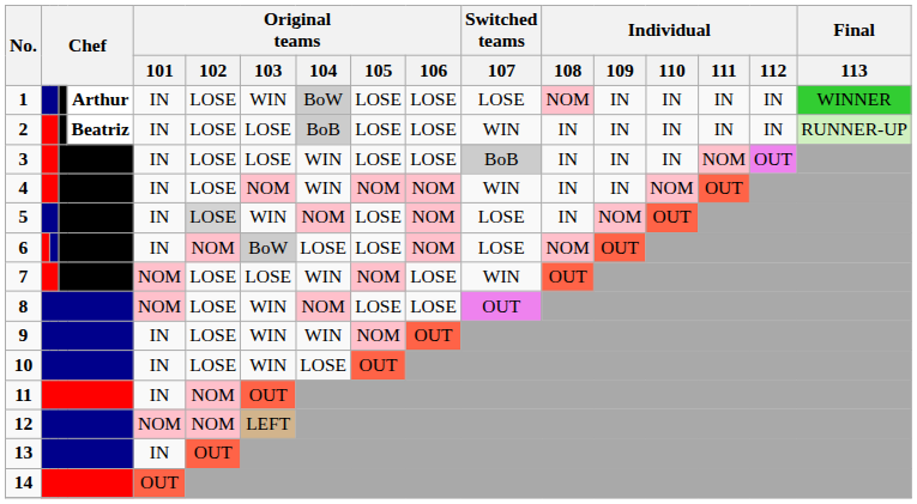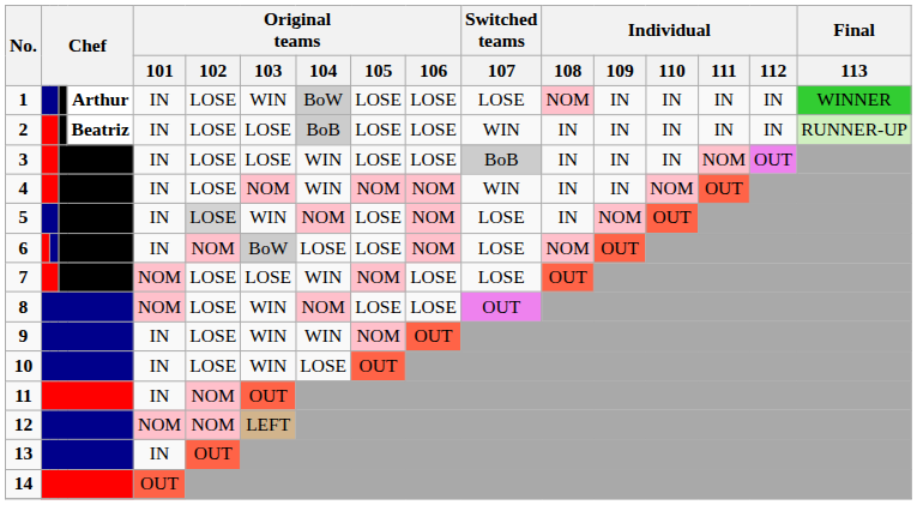7 | Switched teams / 107: WIN -> LOSE
